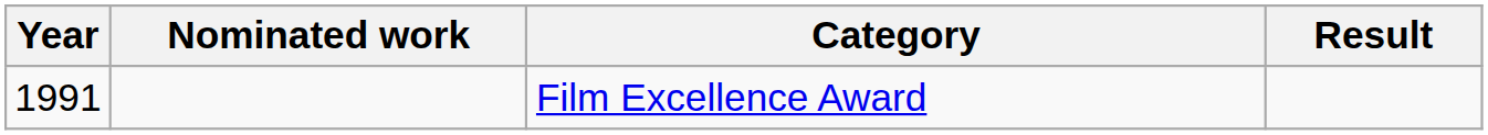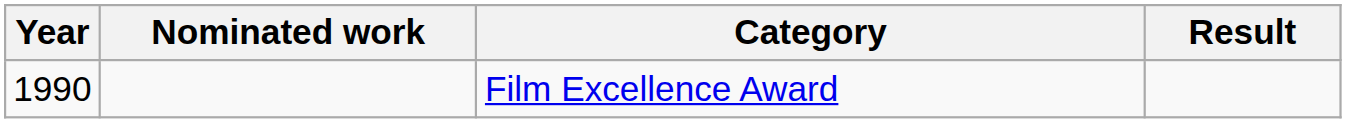Film Excellence Award | Year: 1991 -> 1990
